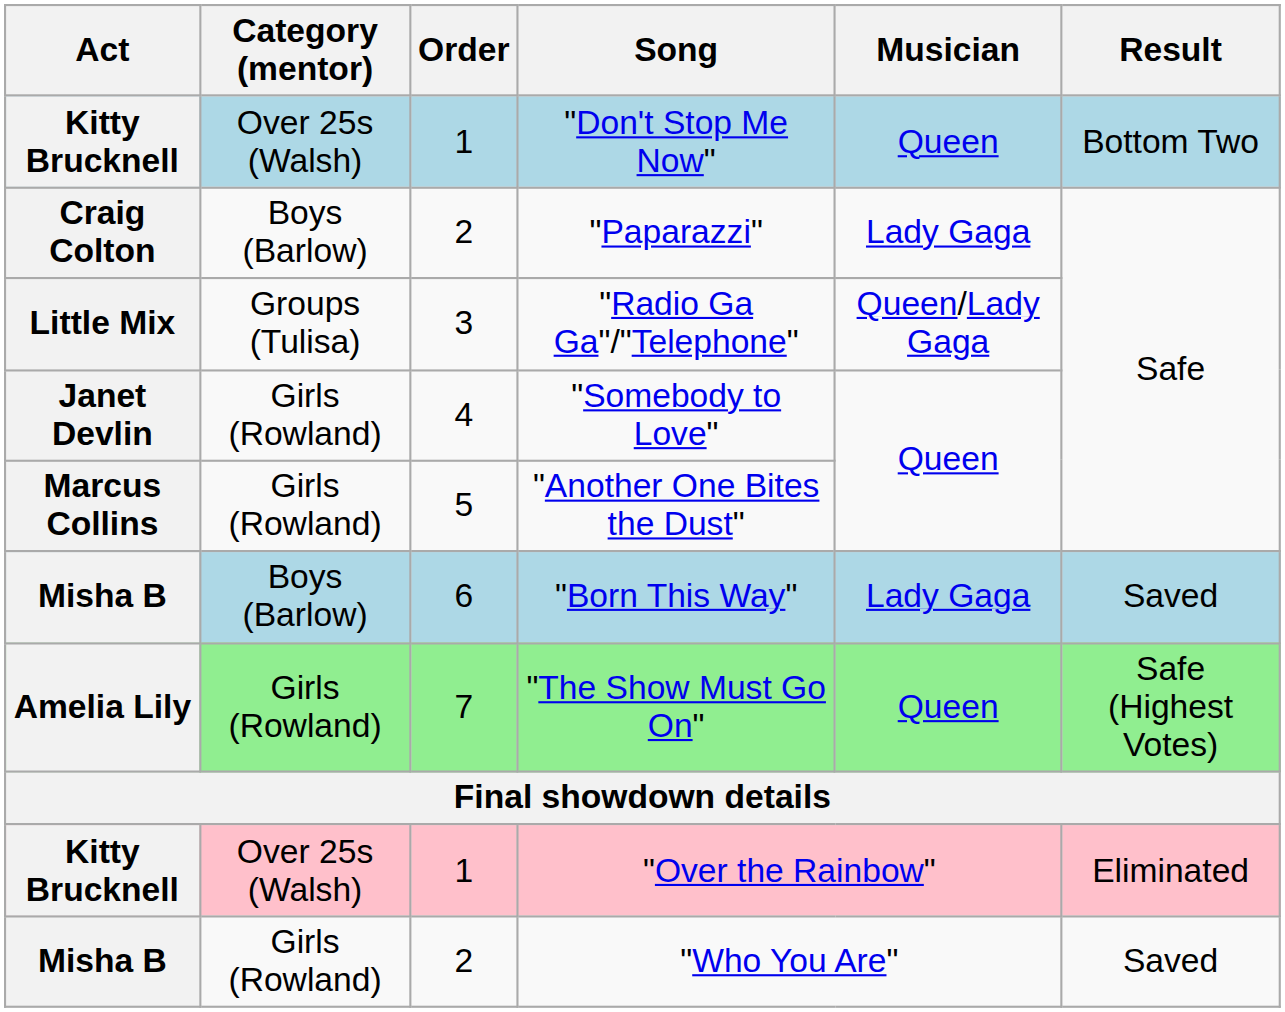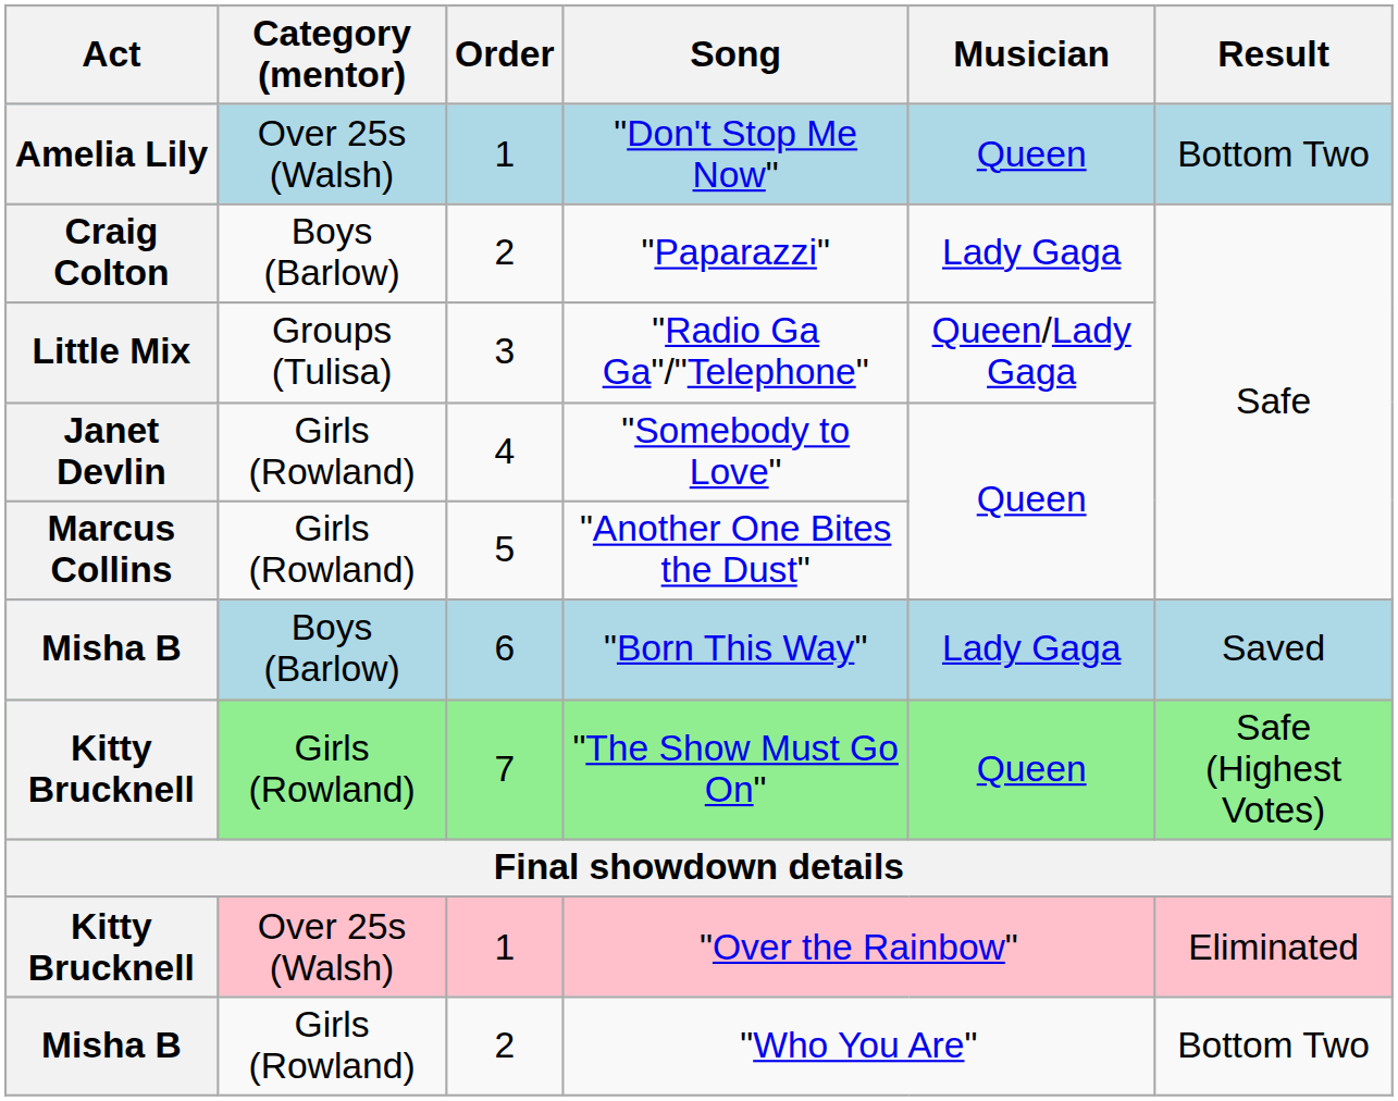"Don't Stop Me Now" | Act: Kitty Brucknell -> Amelia Lily
"The Show Must Go On" | Act: Amelia Lily -> Kitty Brucknell
"Who You Are" | Result: Saved -> Bottom Two
